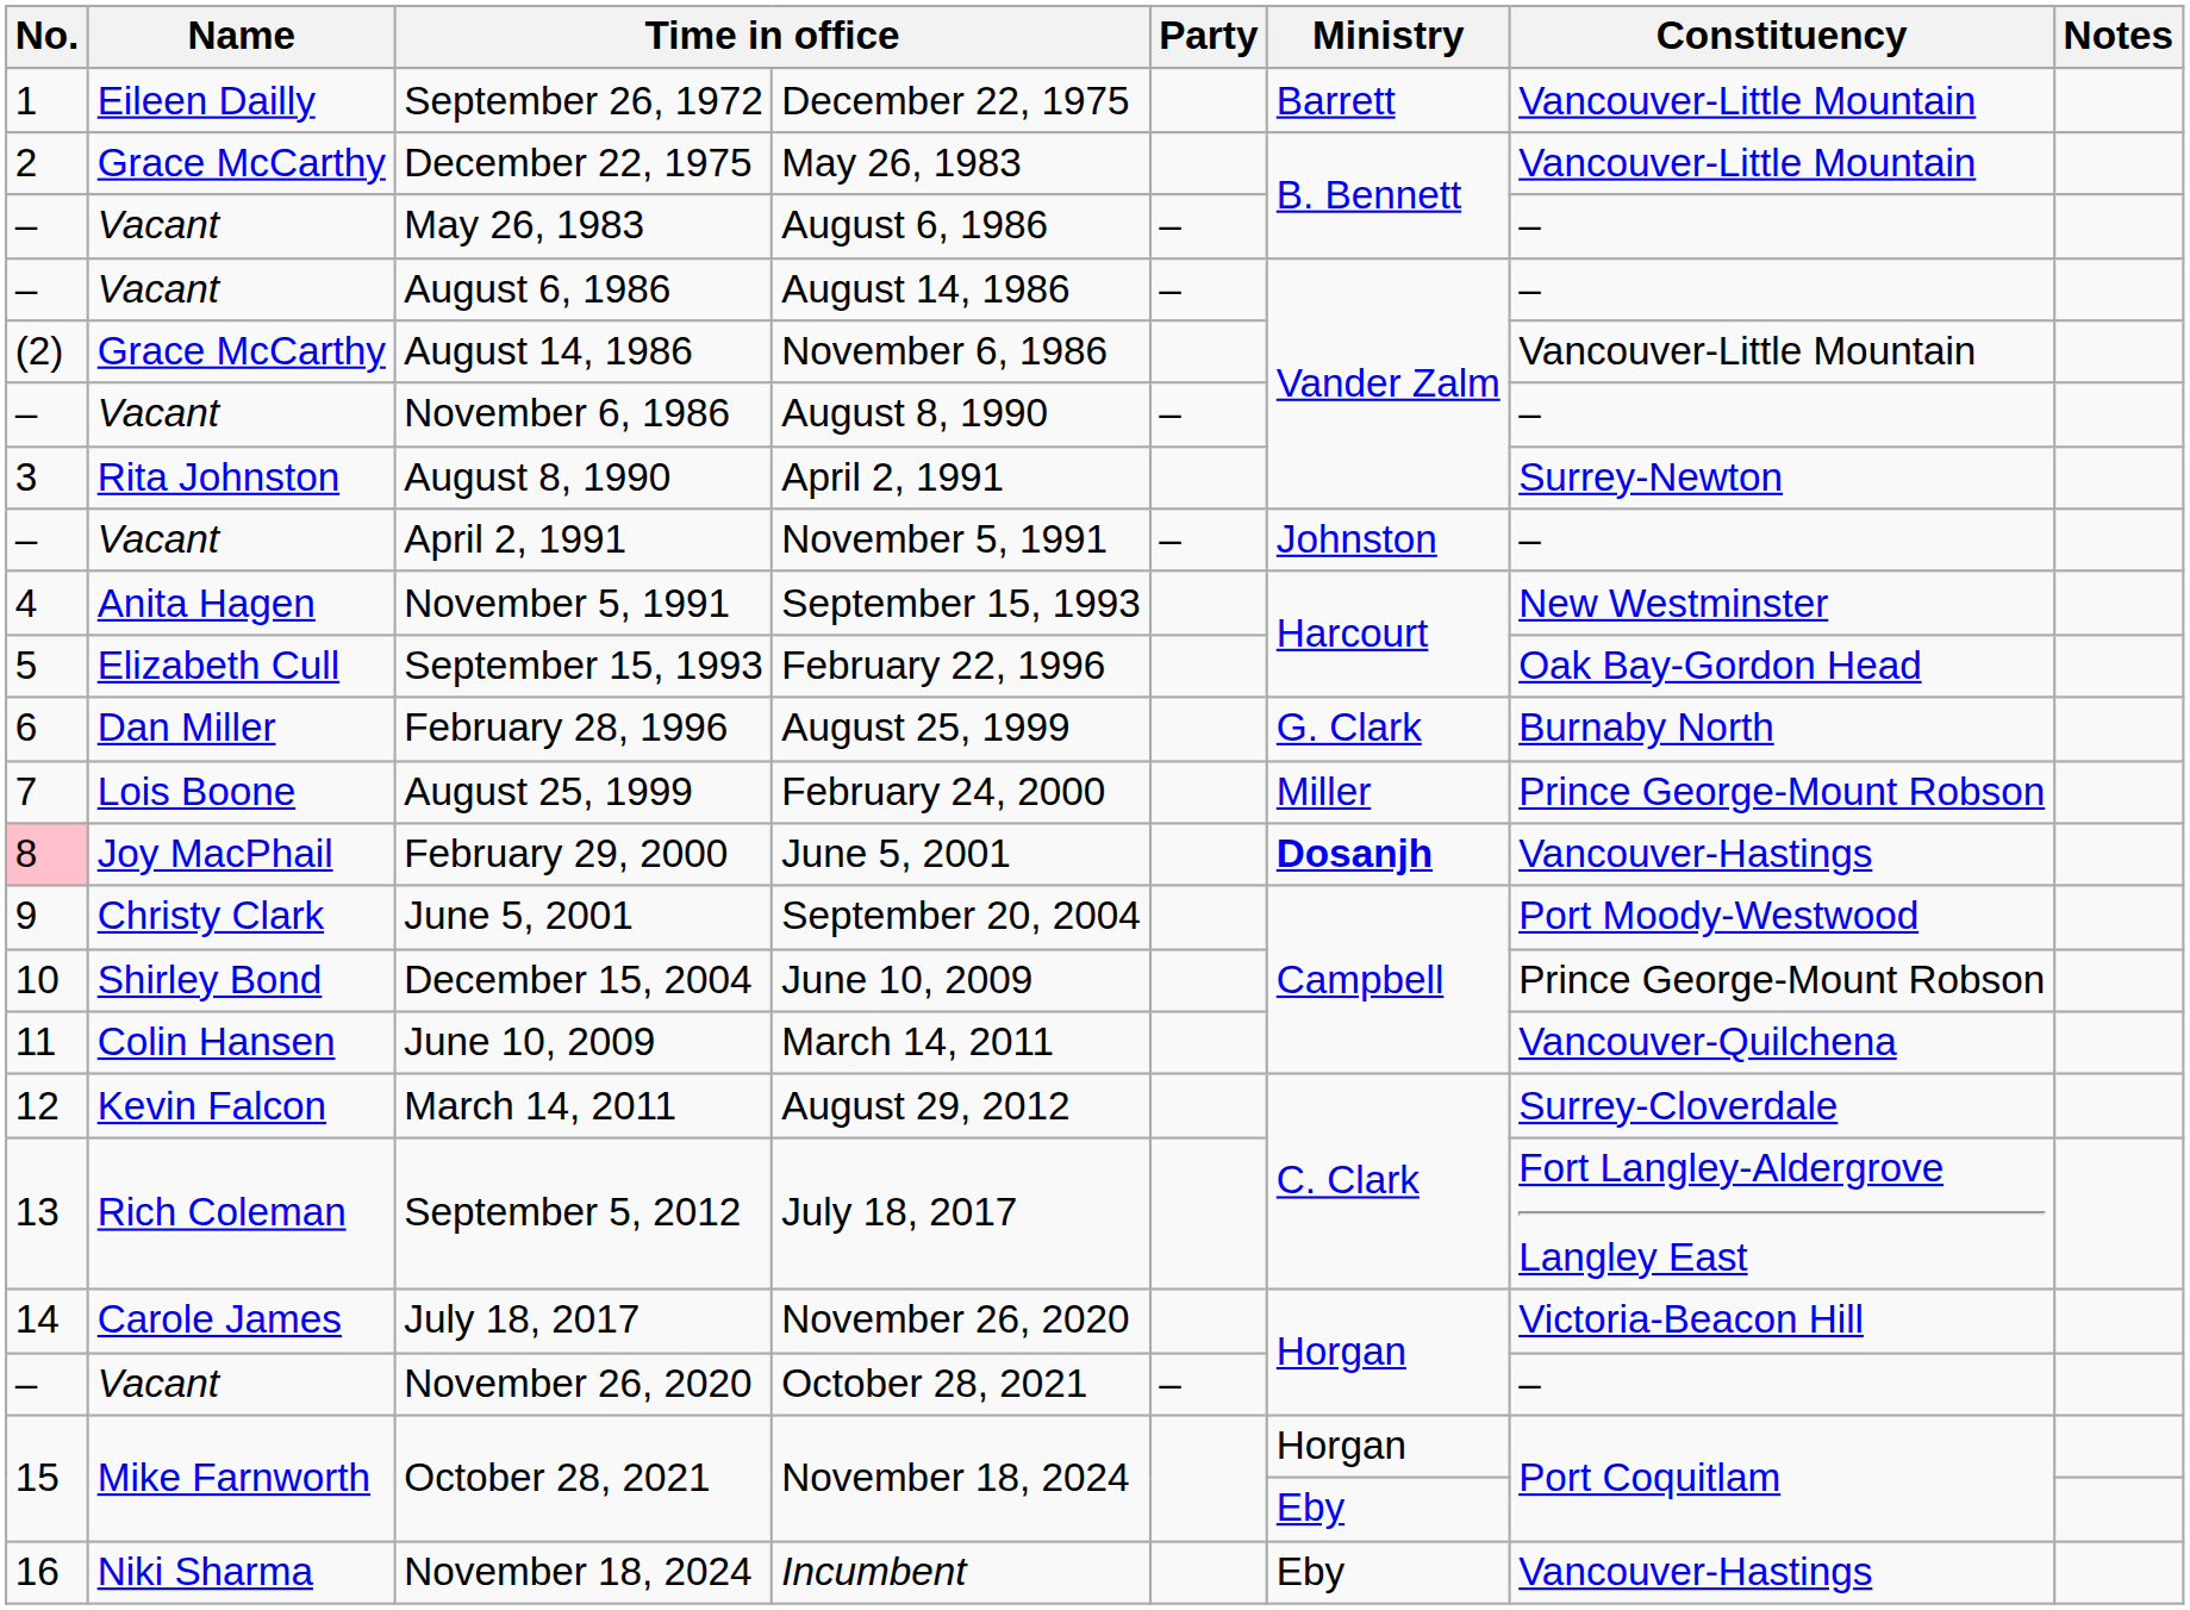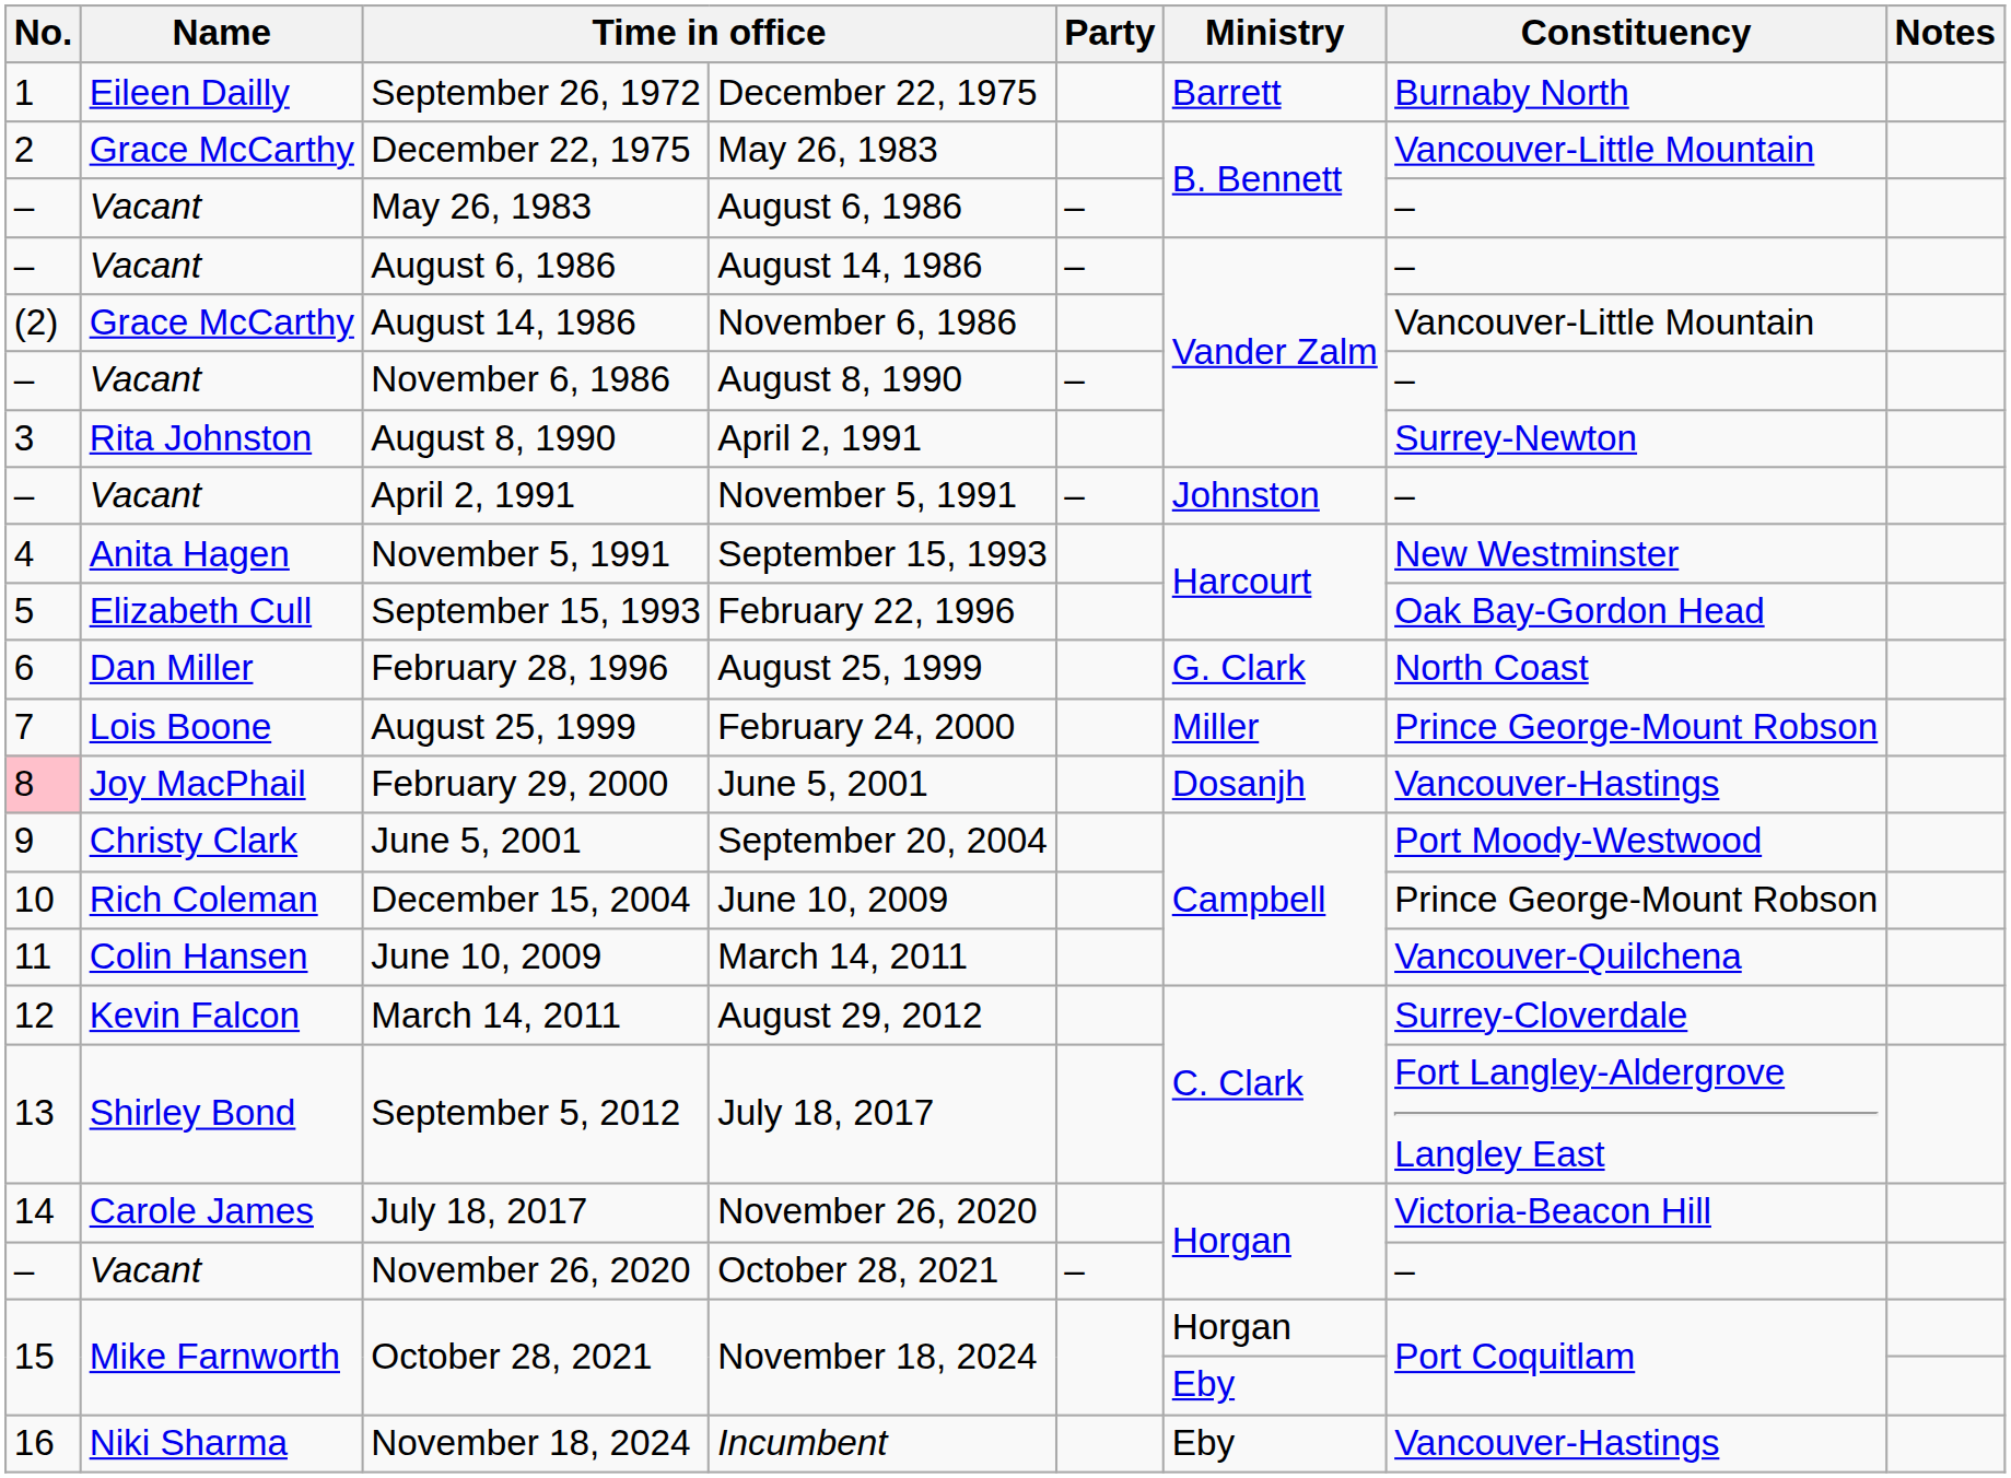September 26, 1972 | Constituency: Vancouver-Little Mountain -> Burnaby North
February 28, 1996 | Constituency: Burnaby North -> North Coast
February 29, 2000 | Ministry: bold -> normal
December 15, 2004 | Name: Shirley Bond -> Rich Coleman
September 5, 2012 | Name: Rich Coleman -> Shirley Bond
